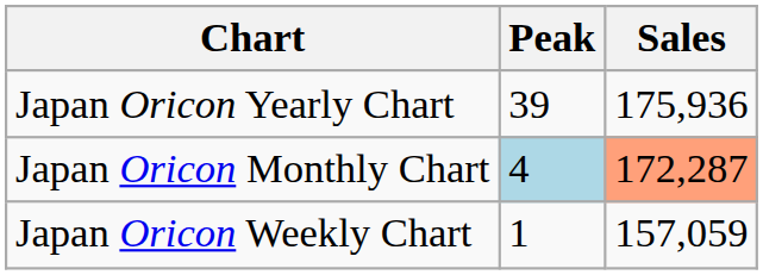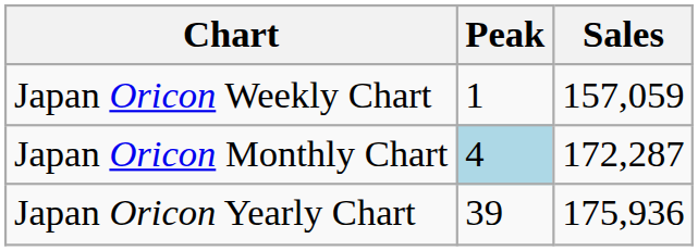rows swapped: Japan Oricon Weekly Chart <-> Japan Oricon Yearly Chart
Japan Oricon Monthly Chart | Sales: lightsalmon background -> no background
